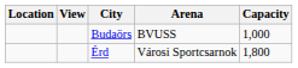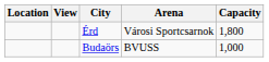rows swapped: Budaörs <-> Érd
